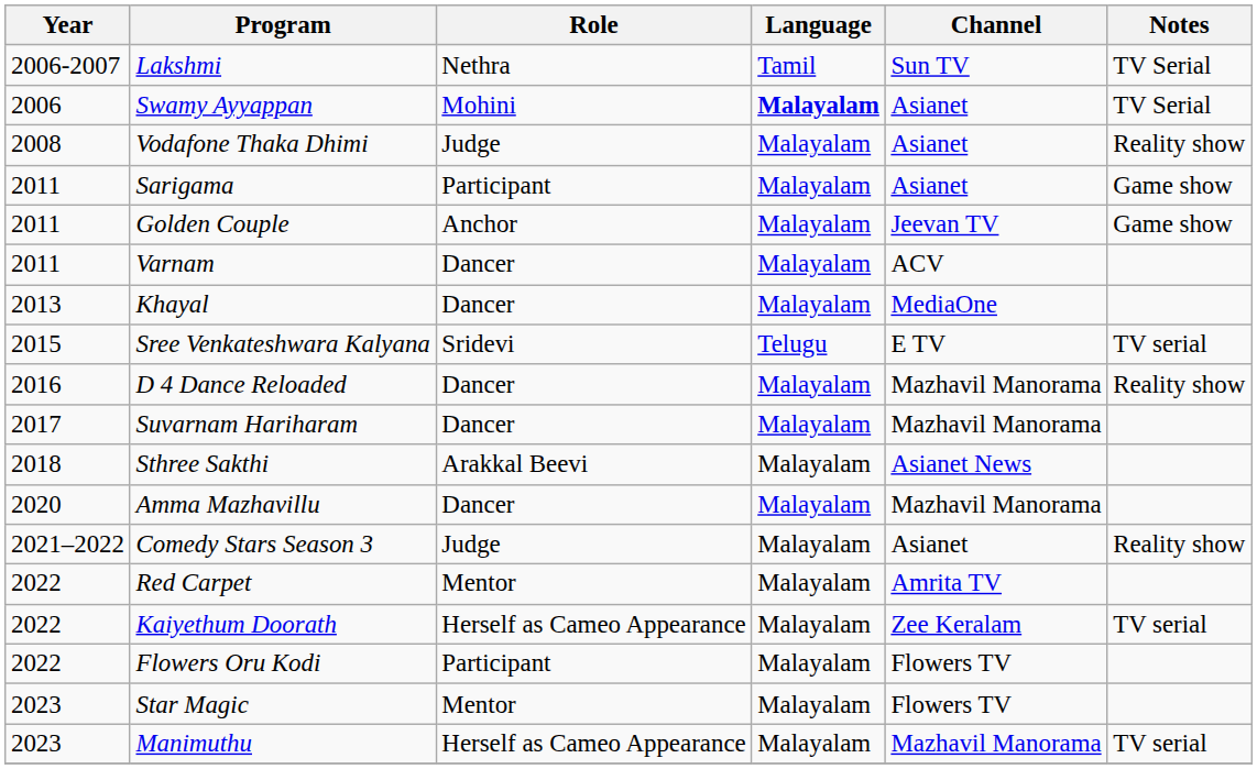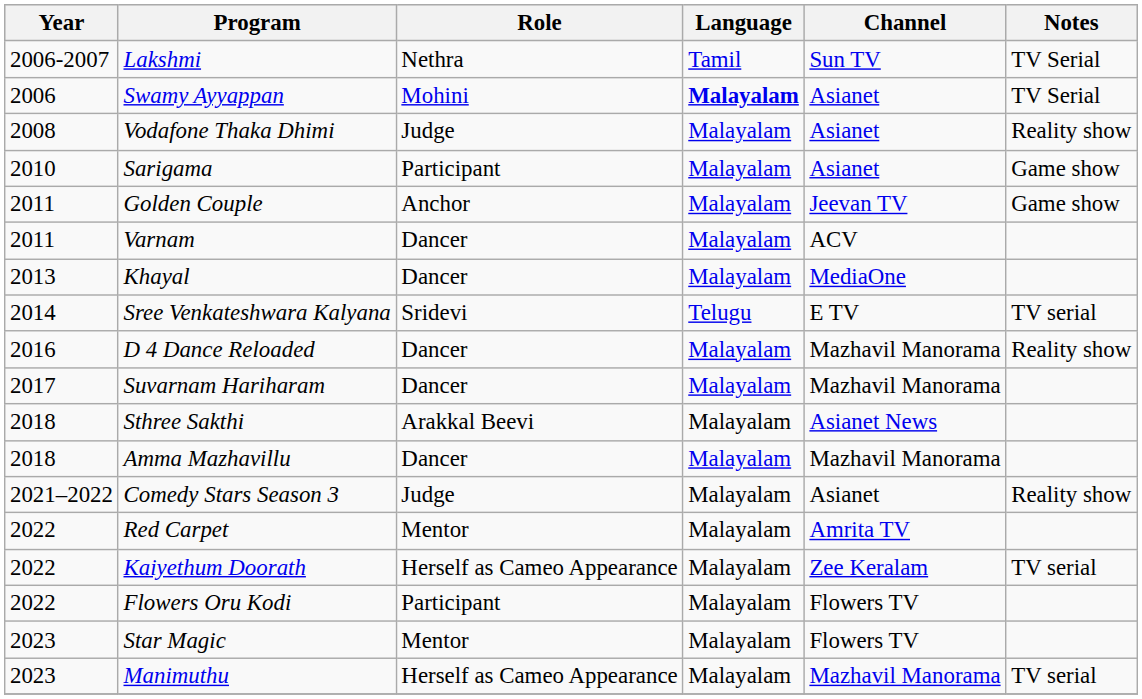Sarigama | Year: 2011 -> 2010
Sree Venkateshwara Kalyana | Year: 2015 -> 2014
Amma Mazhavillu | Year: 2020 -> 2018
